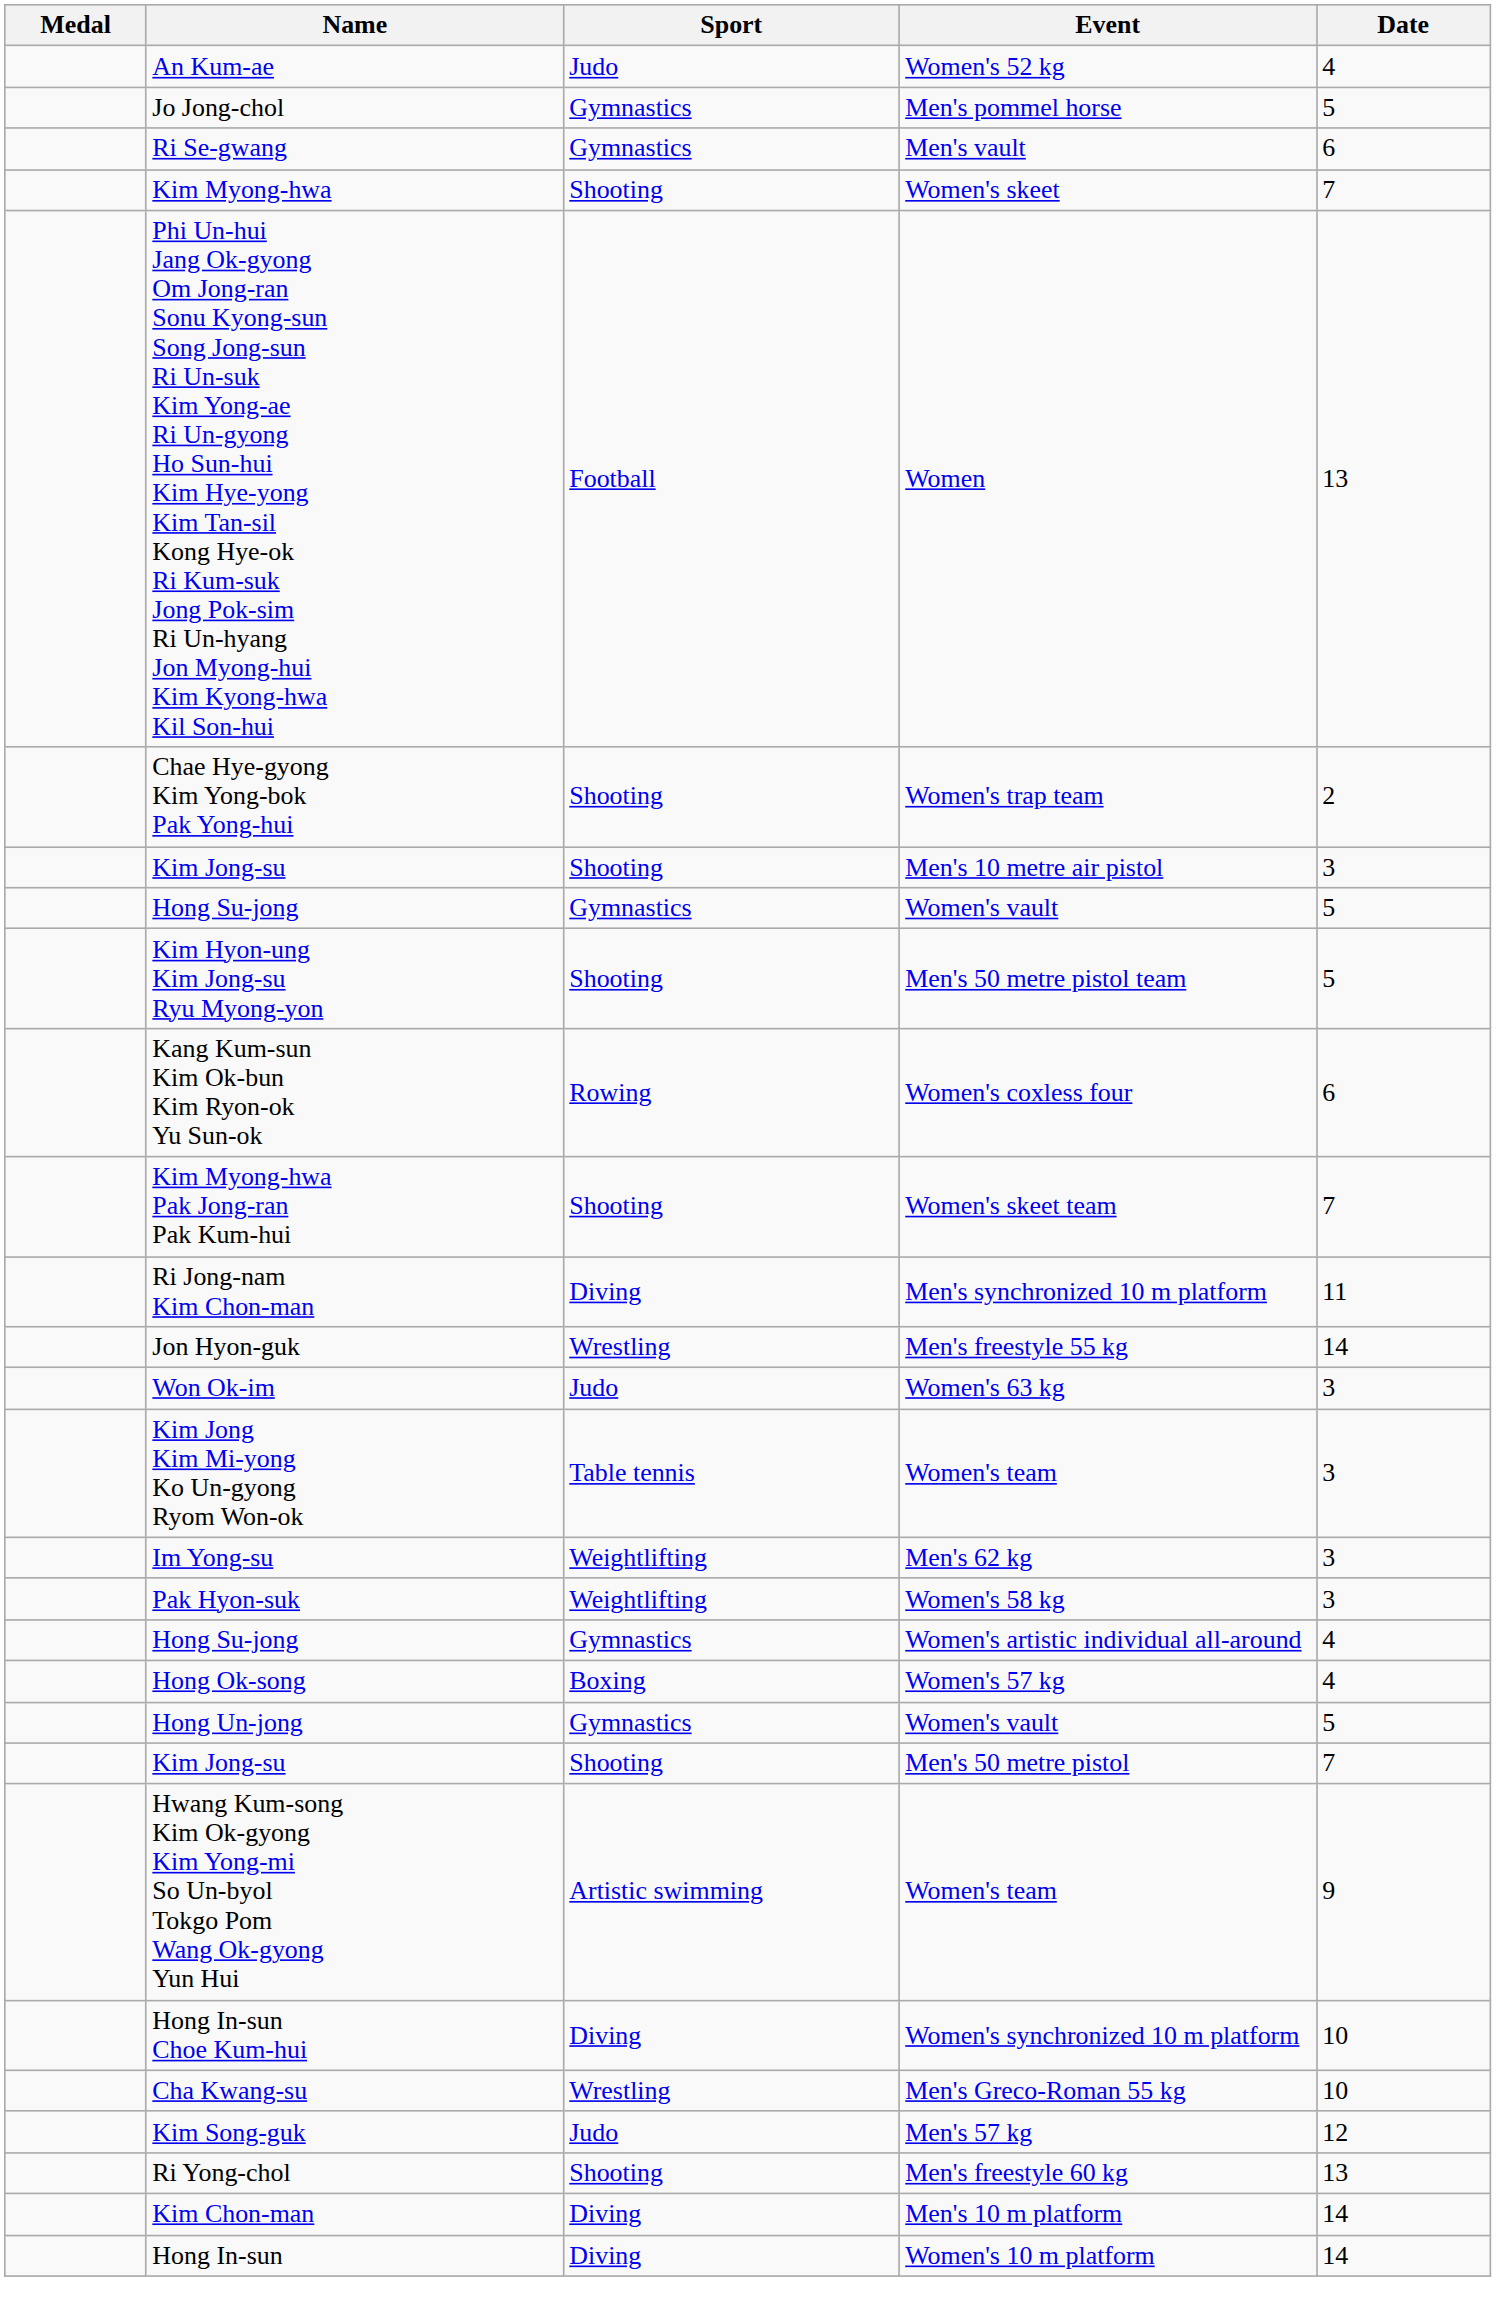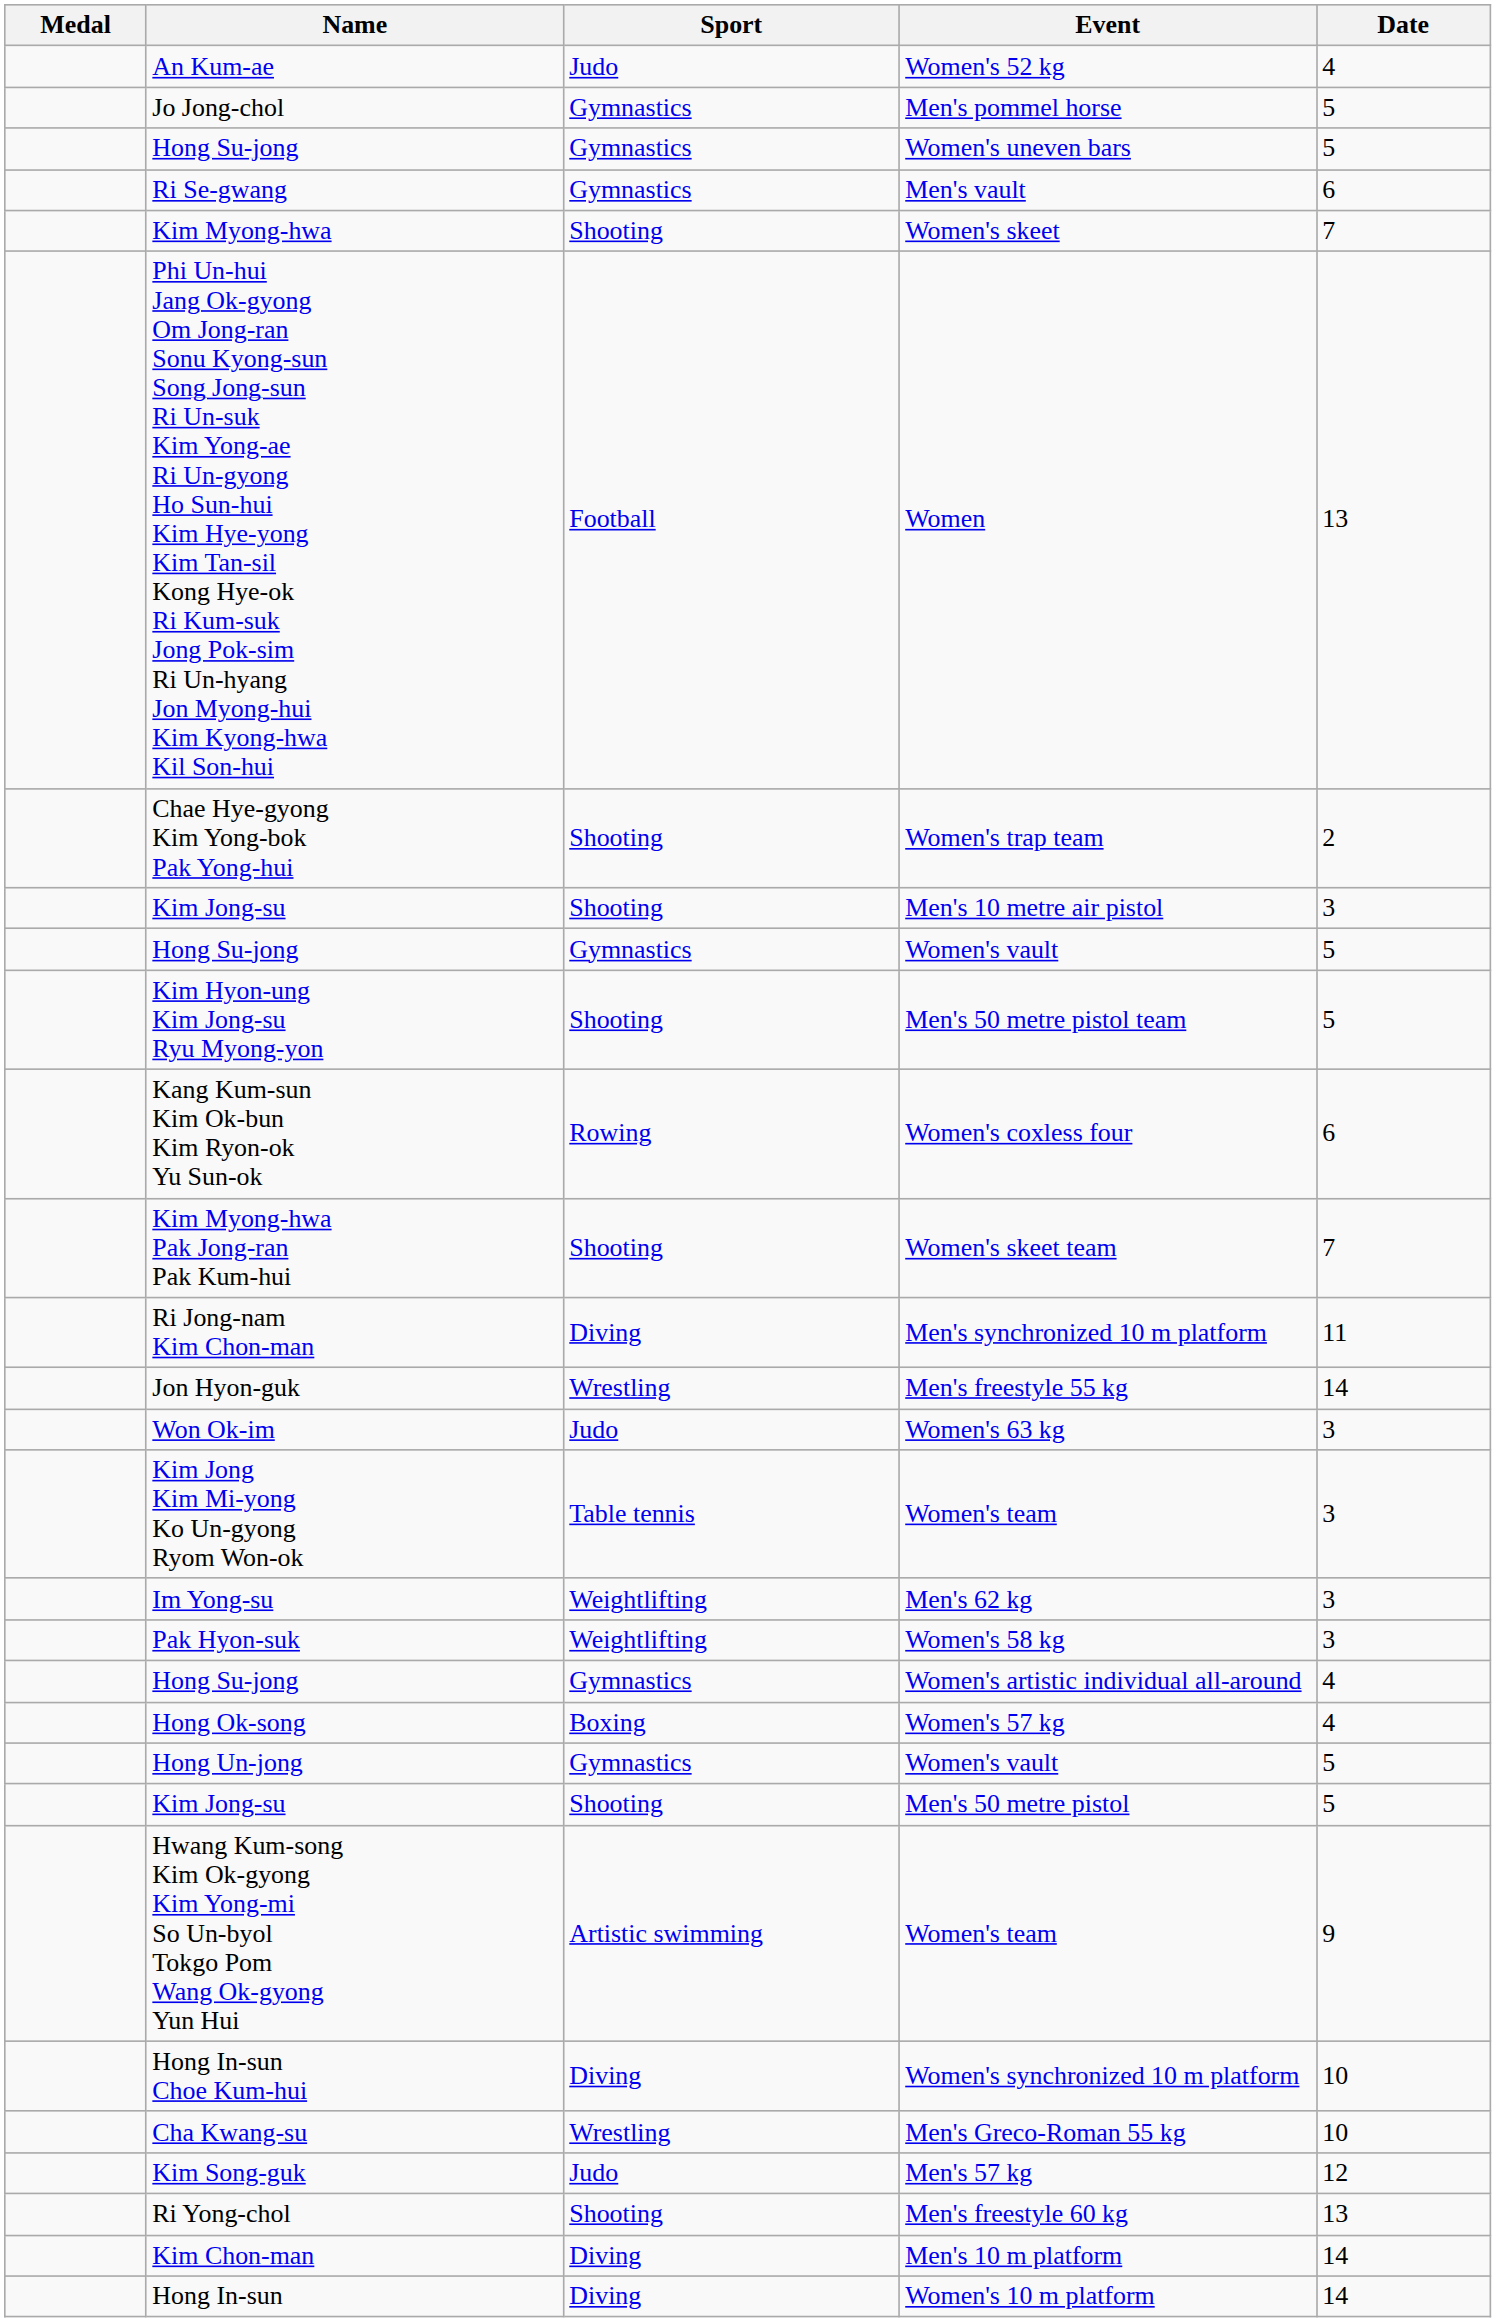+ row: Hong Su-jong | Gymnastics | Women's uneven bars | 5
Men's 50 metre pistol | Date: 7 -> 5
